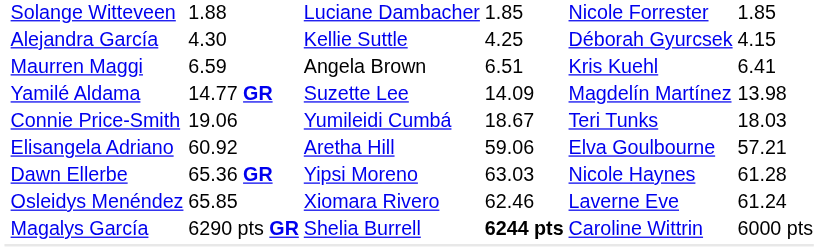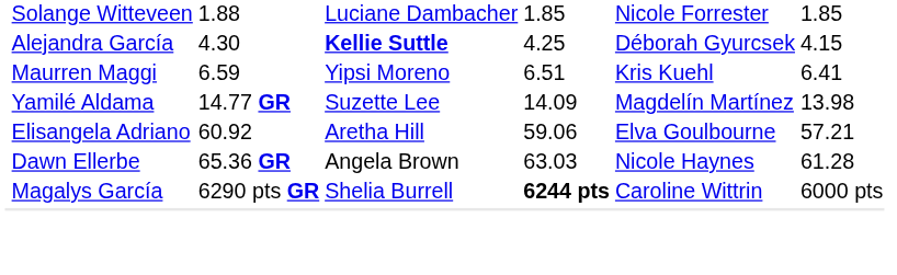Alejandra García | column 4: normal -> bold
Maurren Maggi | column 4: Angela Brown -> Yipsi Moreno
- row: Connie Price-Smith | 19.06 | Yumileidi Cumbá | 18.67 | Teri Tunks | 18.03
Dawn Ellerbe | column 4: Yipsi Moreno -> Angela Brown
- row: Osleidys Menéndez | 65.85 | Xiomara Rivero | 62.46 | Laverne Eve | 61.24
